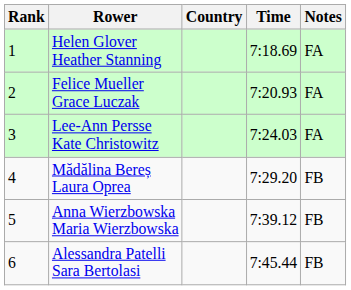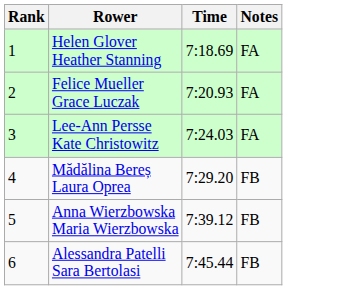- column: Country
